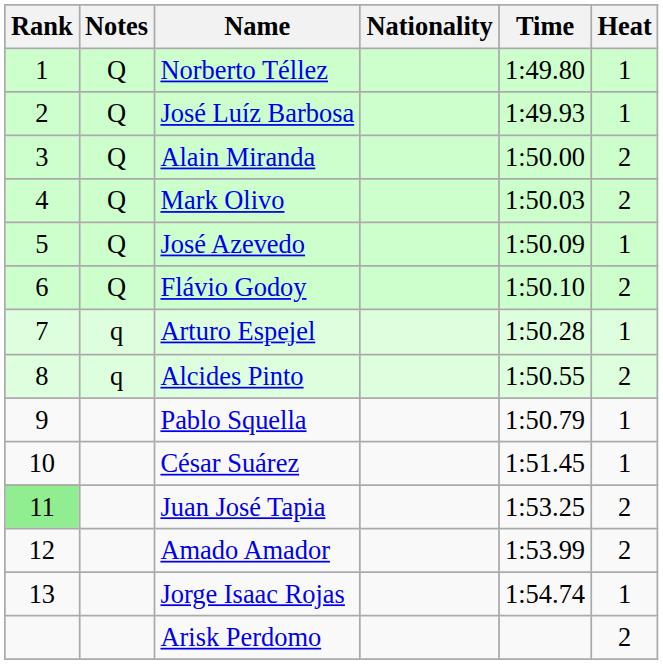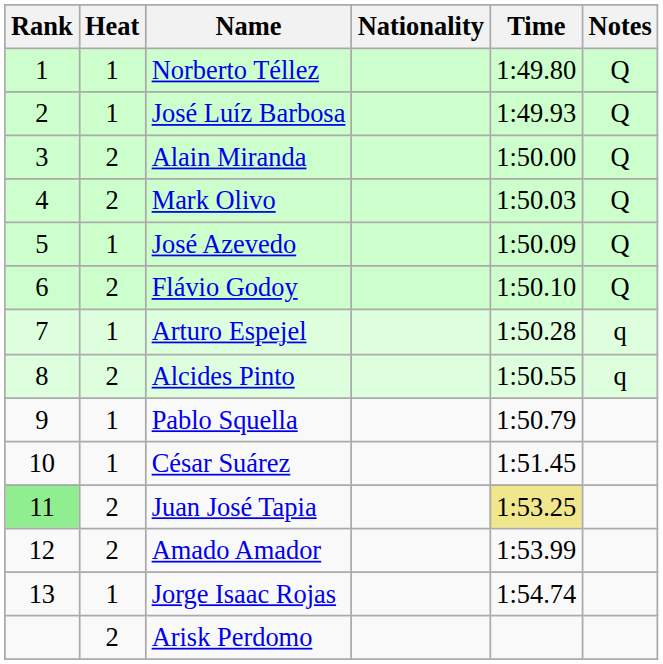columns swapped: Heat <-> Notes
Juan José Tapia | Time: no background -> khaki background
